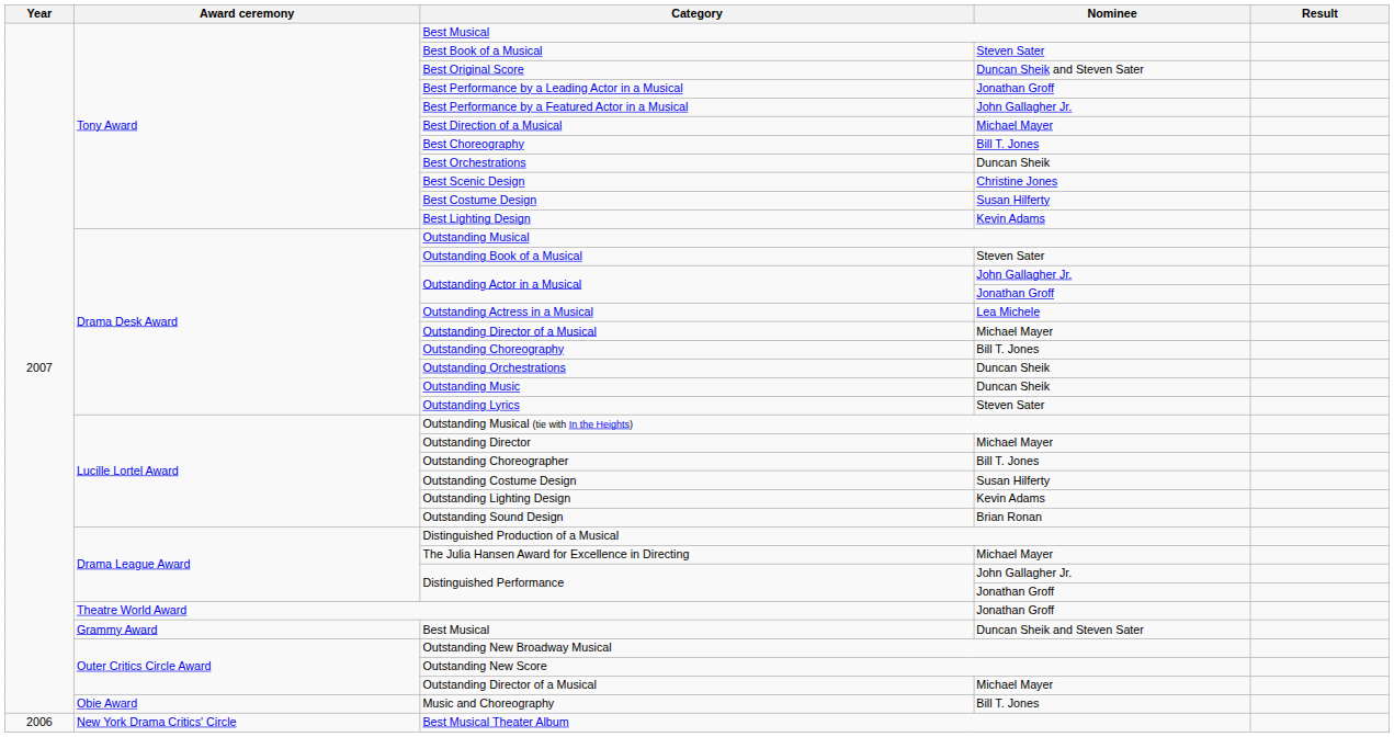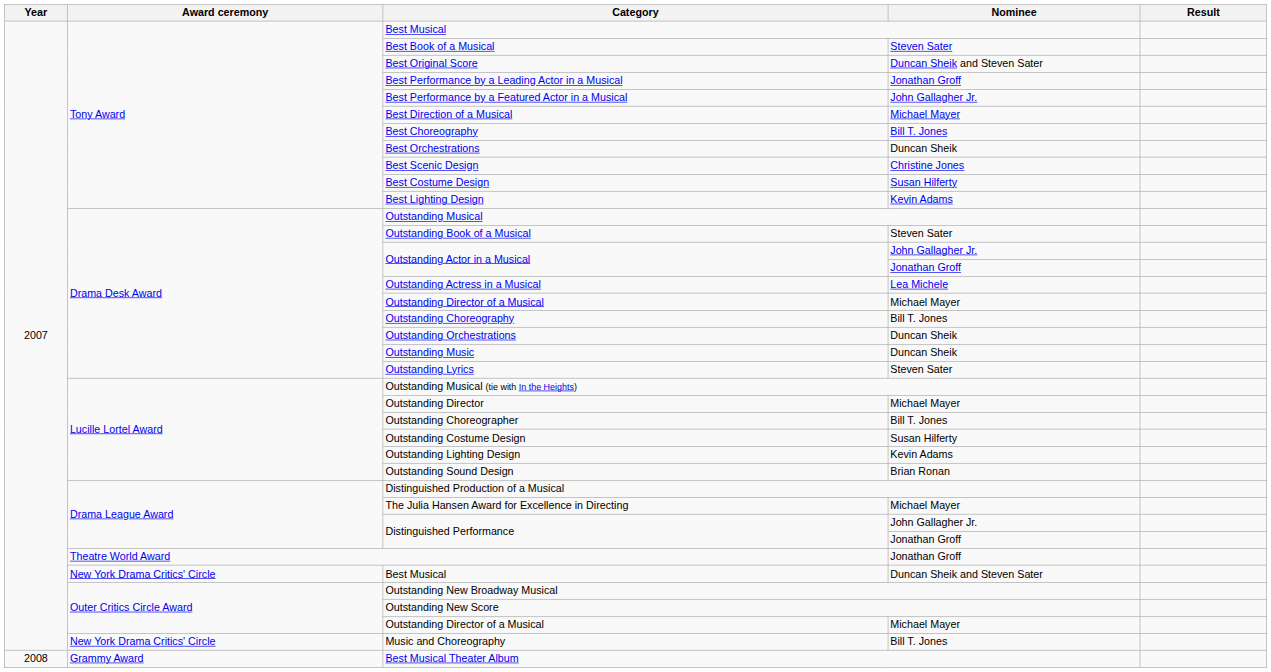Best Musical / Duncan Sheik and Steven Sater | Award ceremony: Grammy Award -> New York Drama Critics' Circle
Music and Choreography | Award ceremony: Obie Award -> New York Drama Critics' Circle
Best Musical Theater Album | Year: 2006 -> 2008
Best Musical Theater Album | Award ceremony: New York Drama Critics' Circle -> Grammy Award
